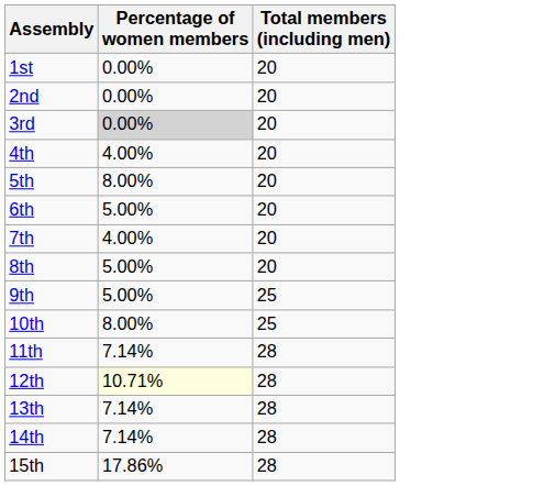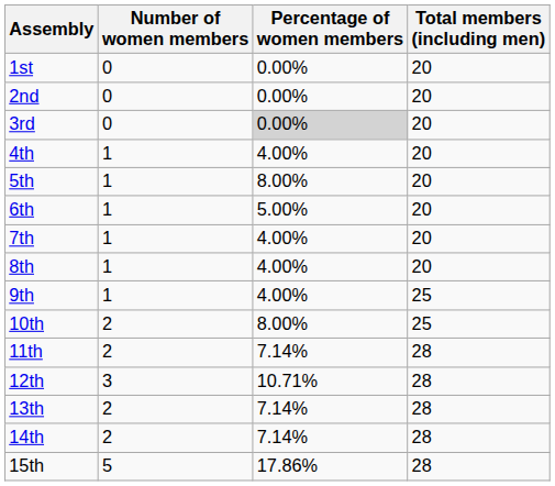+ column: Number of women members | 0 | 0 | 0 | 1 | 1 | 1 | 1 | 1 | 1 | 2 | 2 | 3 | 2 | 2 | 5
8th | Percentage of women members: 5.00% -> 4.00%
9th | Percentage of women members: 5.00% -> 4.00%
12th | Percentage of women members: lightyellow background -> no background
